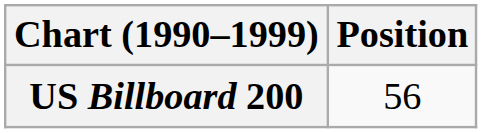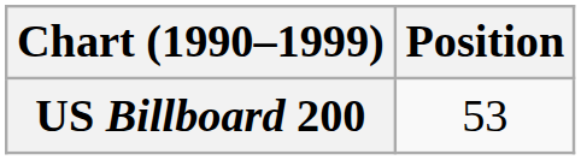US Billboard 200 | Position: 56 -> 53
